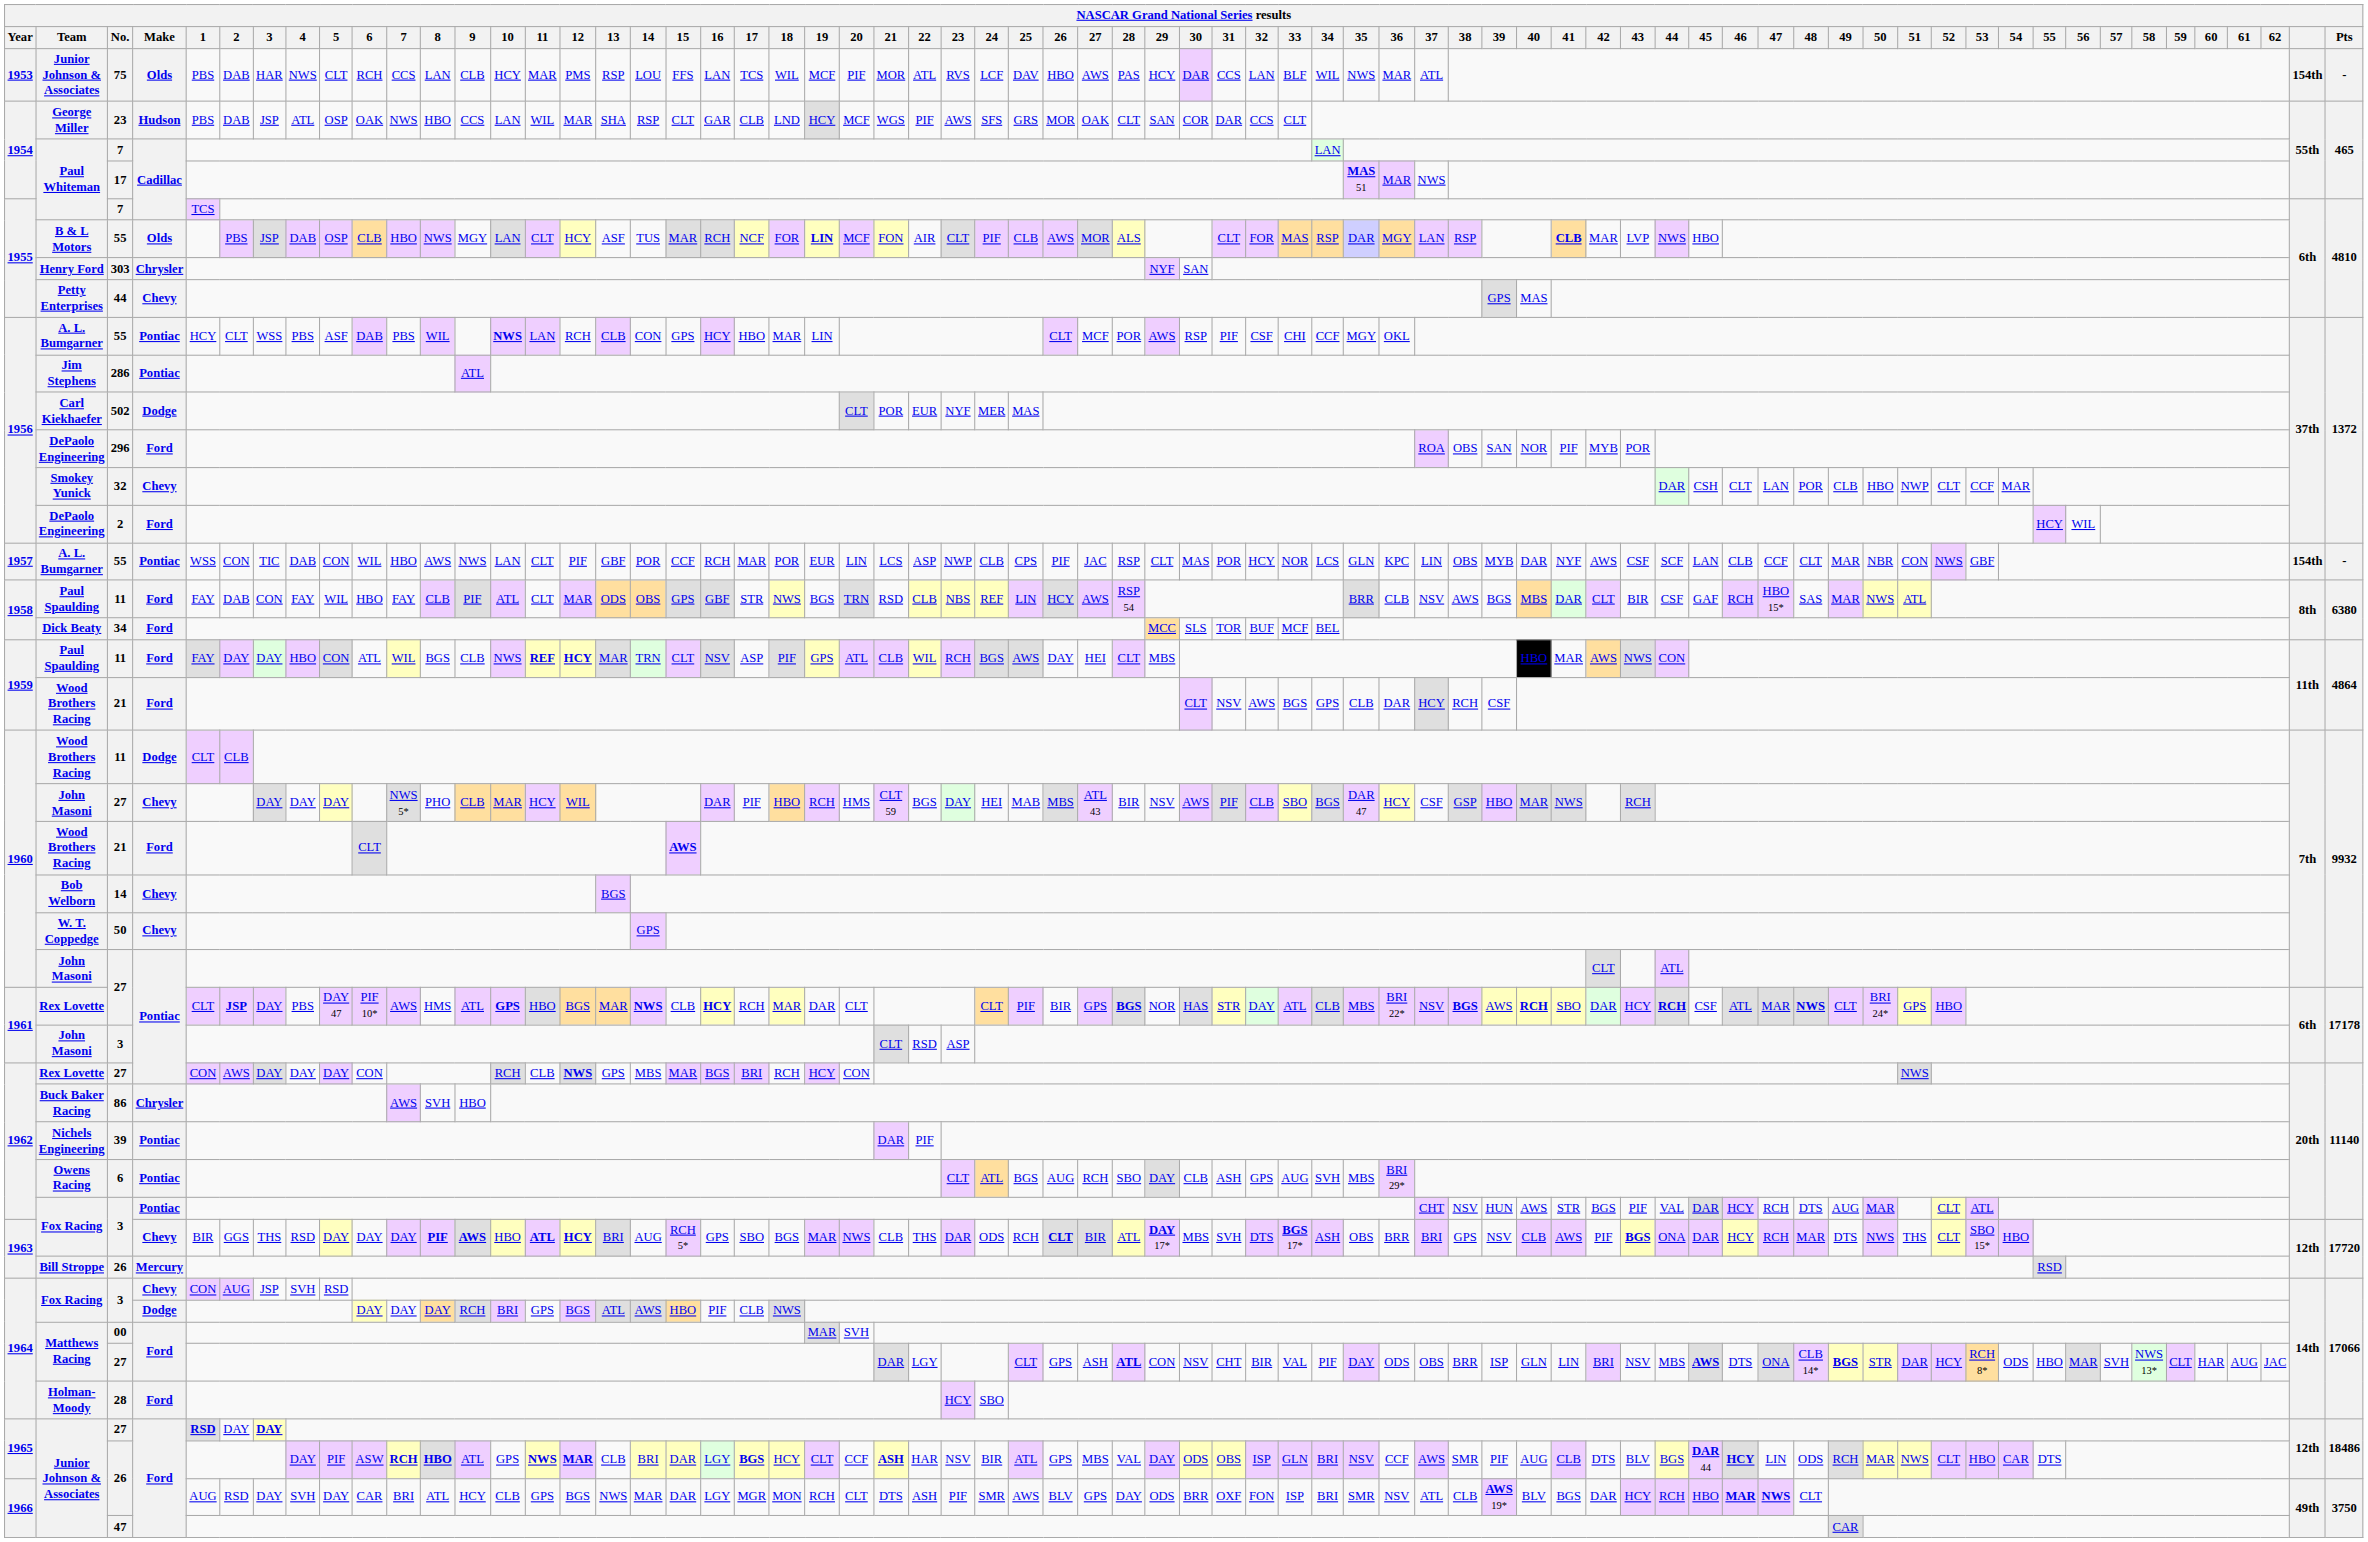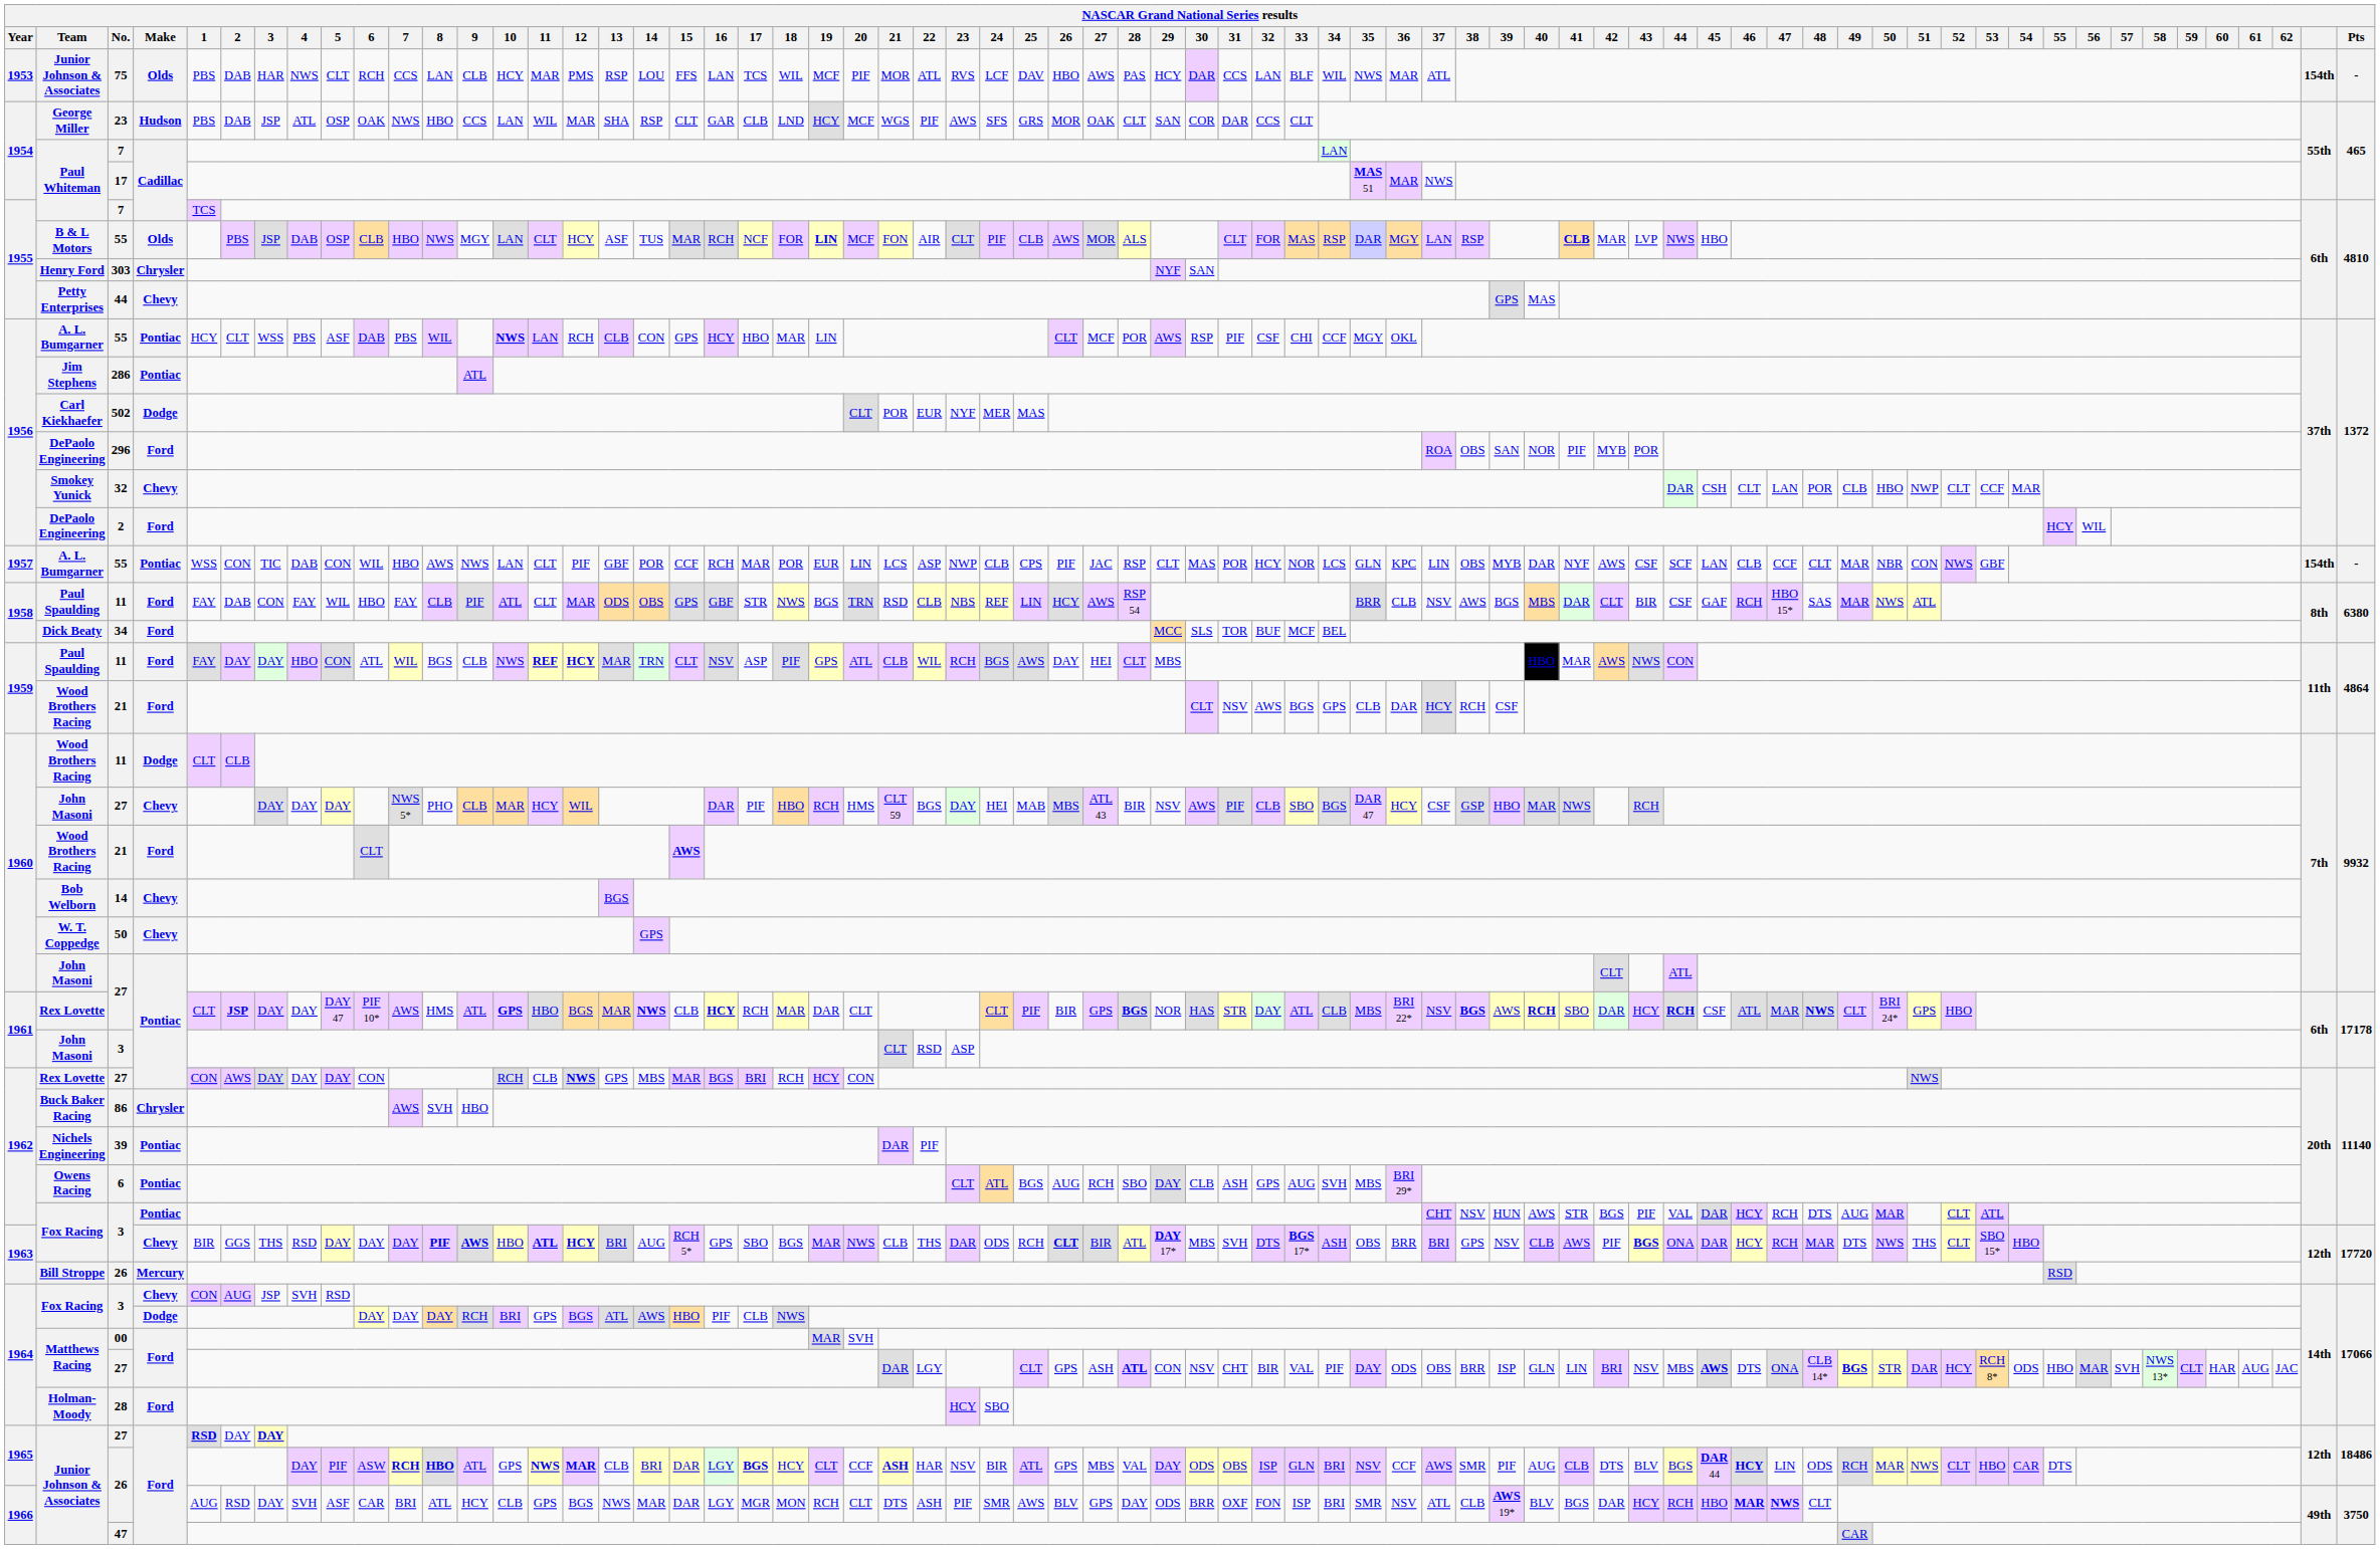1961 / 27 | 4: PBS -> DAY
1966 / 26 | 5: DAY -> ASF
